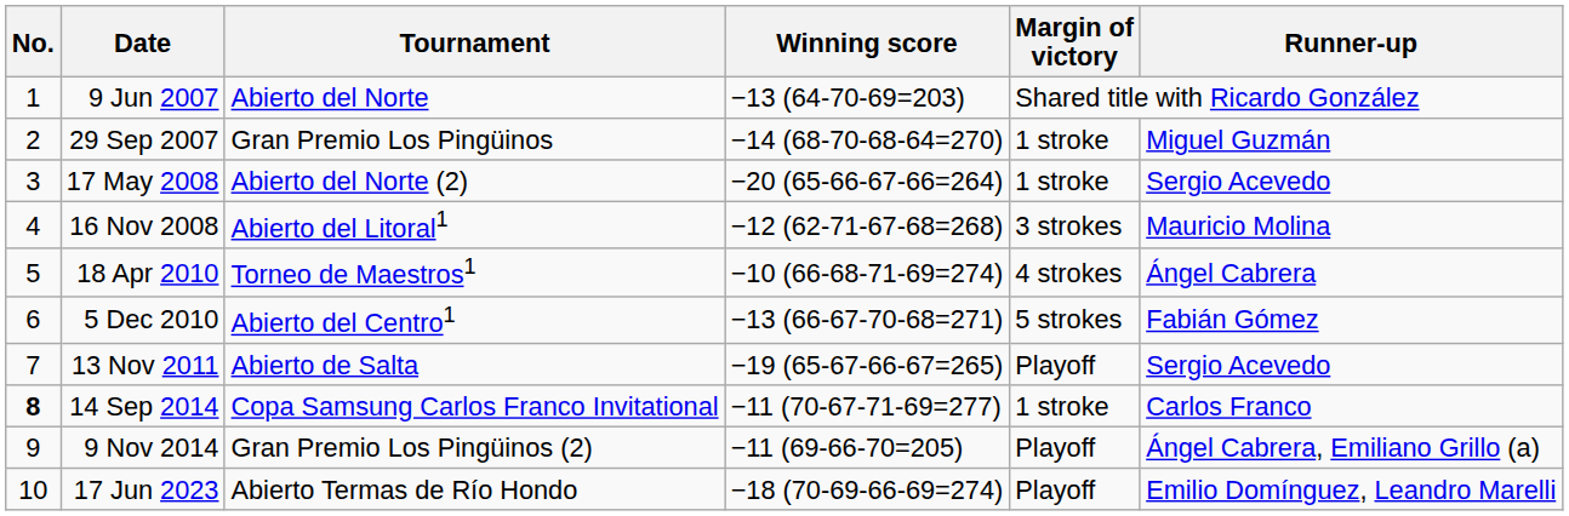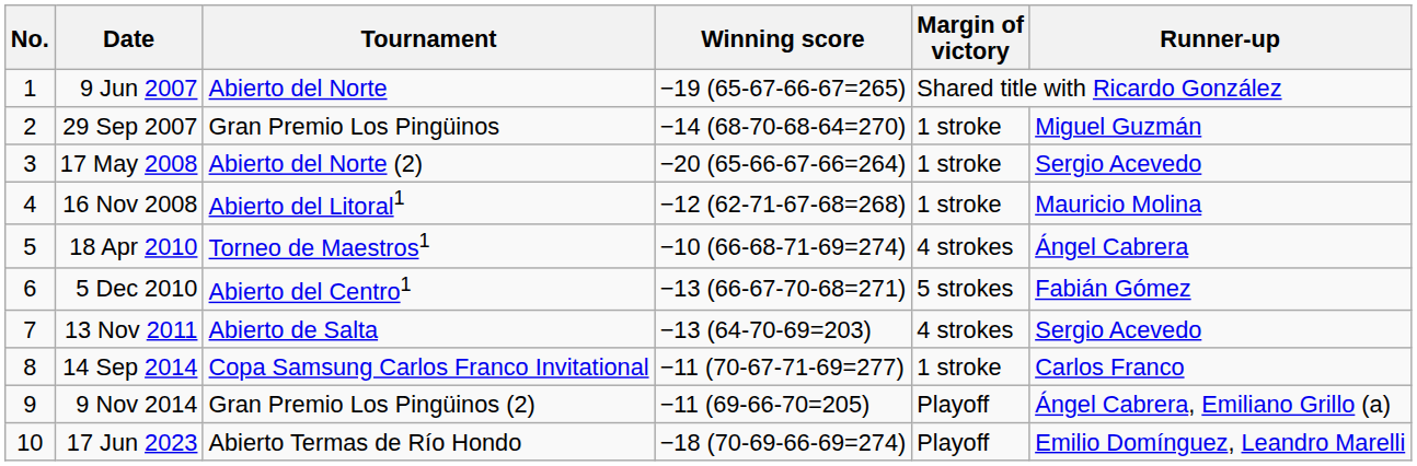9 Jun 2007 | Winning score: −13 (64-70-69=203) -> −19 (65-67-66-67=265)
16 Nov 2008 | Margin of victory: 3 strokes -> 1 stroke
13 Nov 2011 | Winning score: −19 (65-67-66-67=265) -> −13 (64-70-69=203)
13 Nov 2011 | Margin of victory: Playoff -> 4 strokes
14 Sep 2014 | No.: bold -> normal
